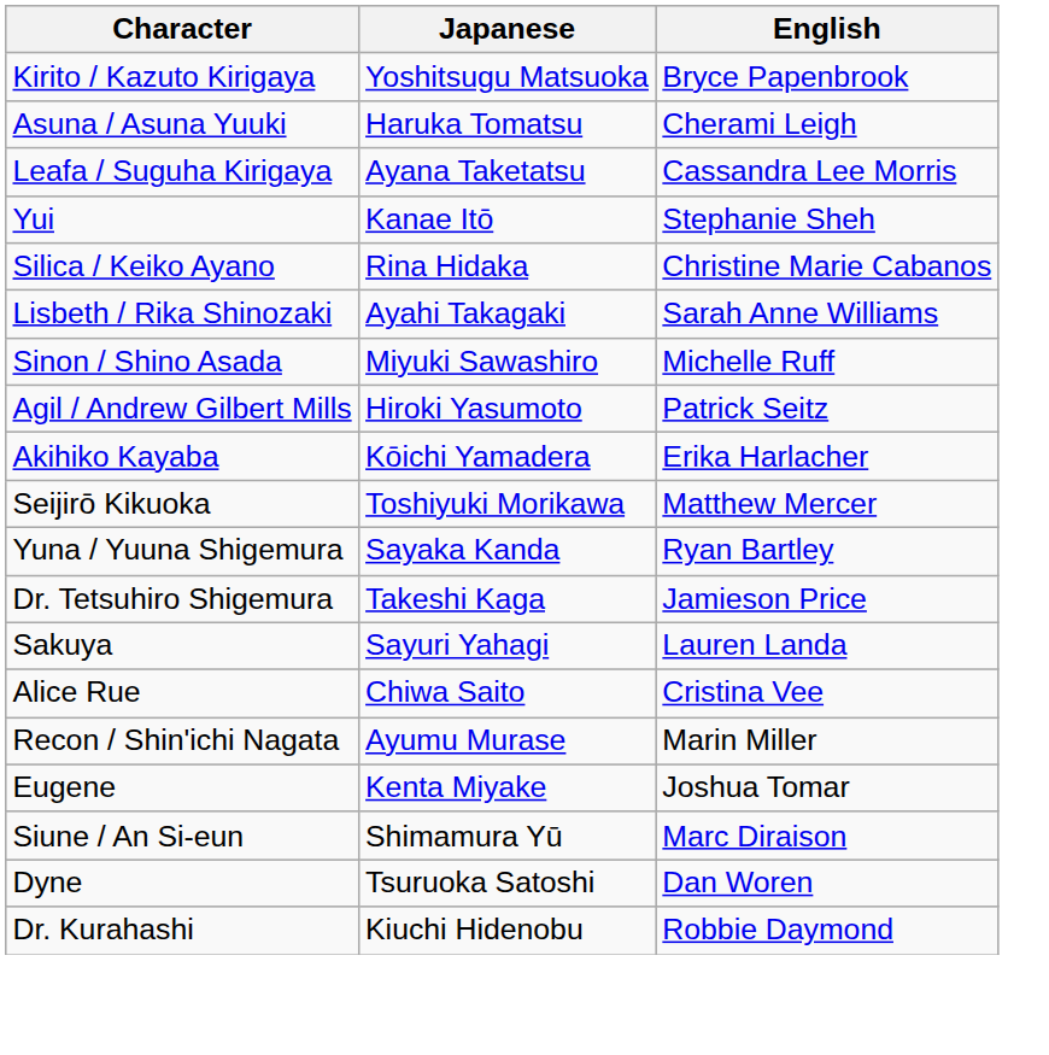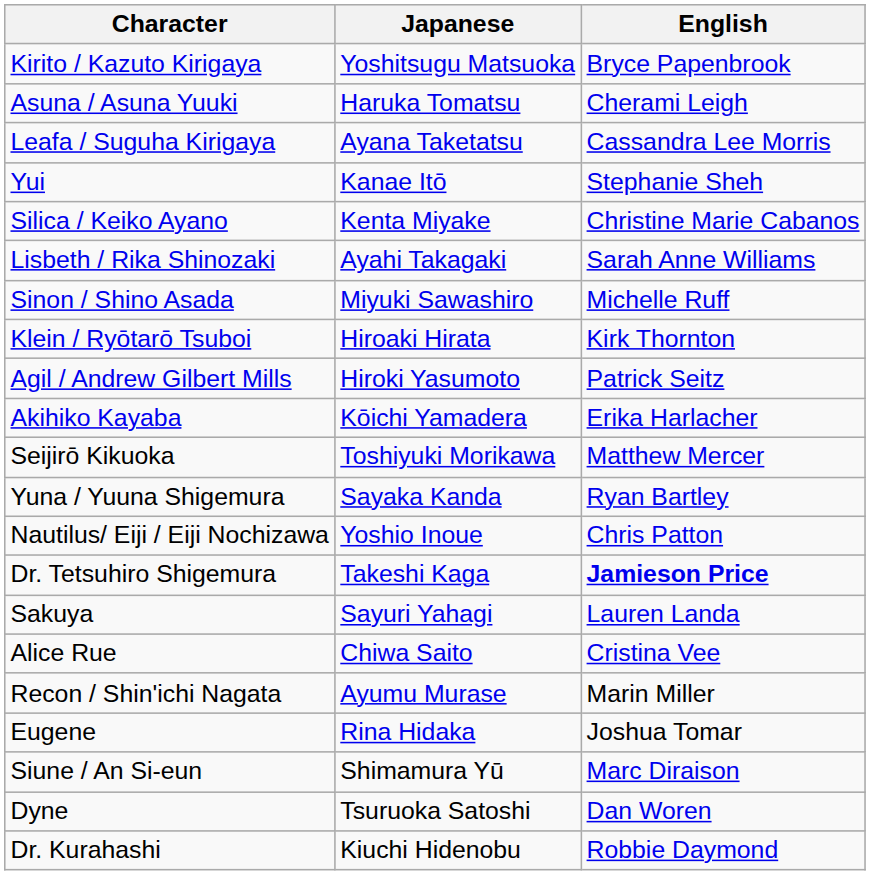Silica / Keiko Ayano | Japanese: Rina Hidaka -> Kenta Miyake
+ row: Klein / Ryōtarō Tsuboi | Hiroaki Hirata | Kirk Thornton
+ row: Nautilus/ Eiji / Eiji Nochizawa | Yoshio Inoue | Chris Patton
Dr. Tetsuhiro Shigemura | English: normal -> bold
Eugene | Japanese: Kenta Miyake -> Rina Hidaka
